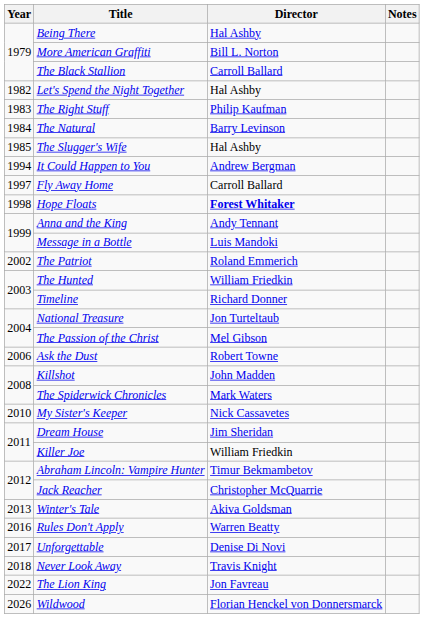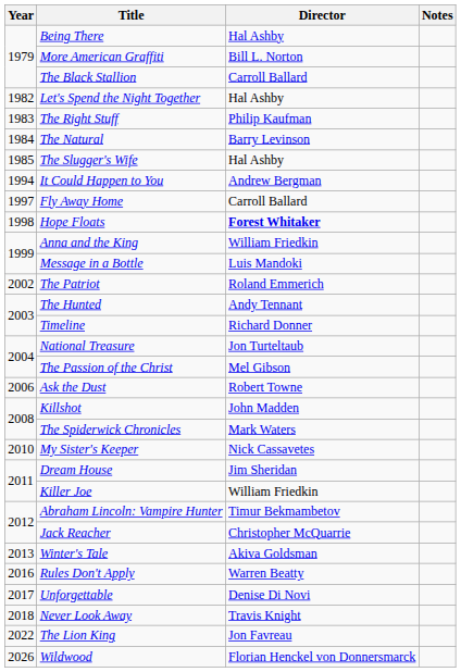Anna and the King | Director: Andy Tennant -> William Friedkin
The Hunted | Director: William Friedkin -> Andy Tennant
